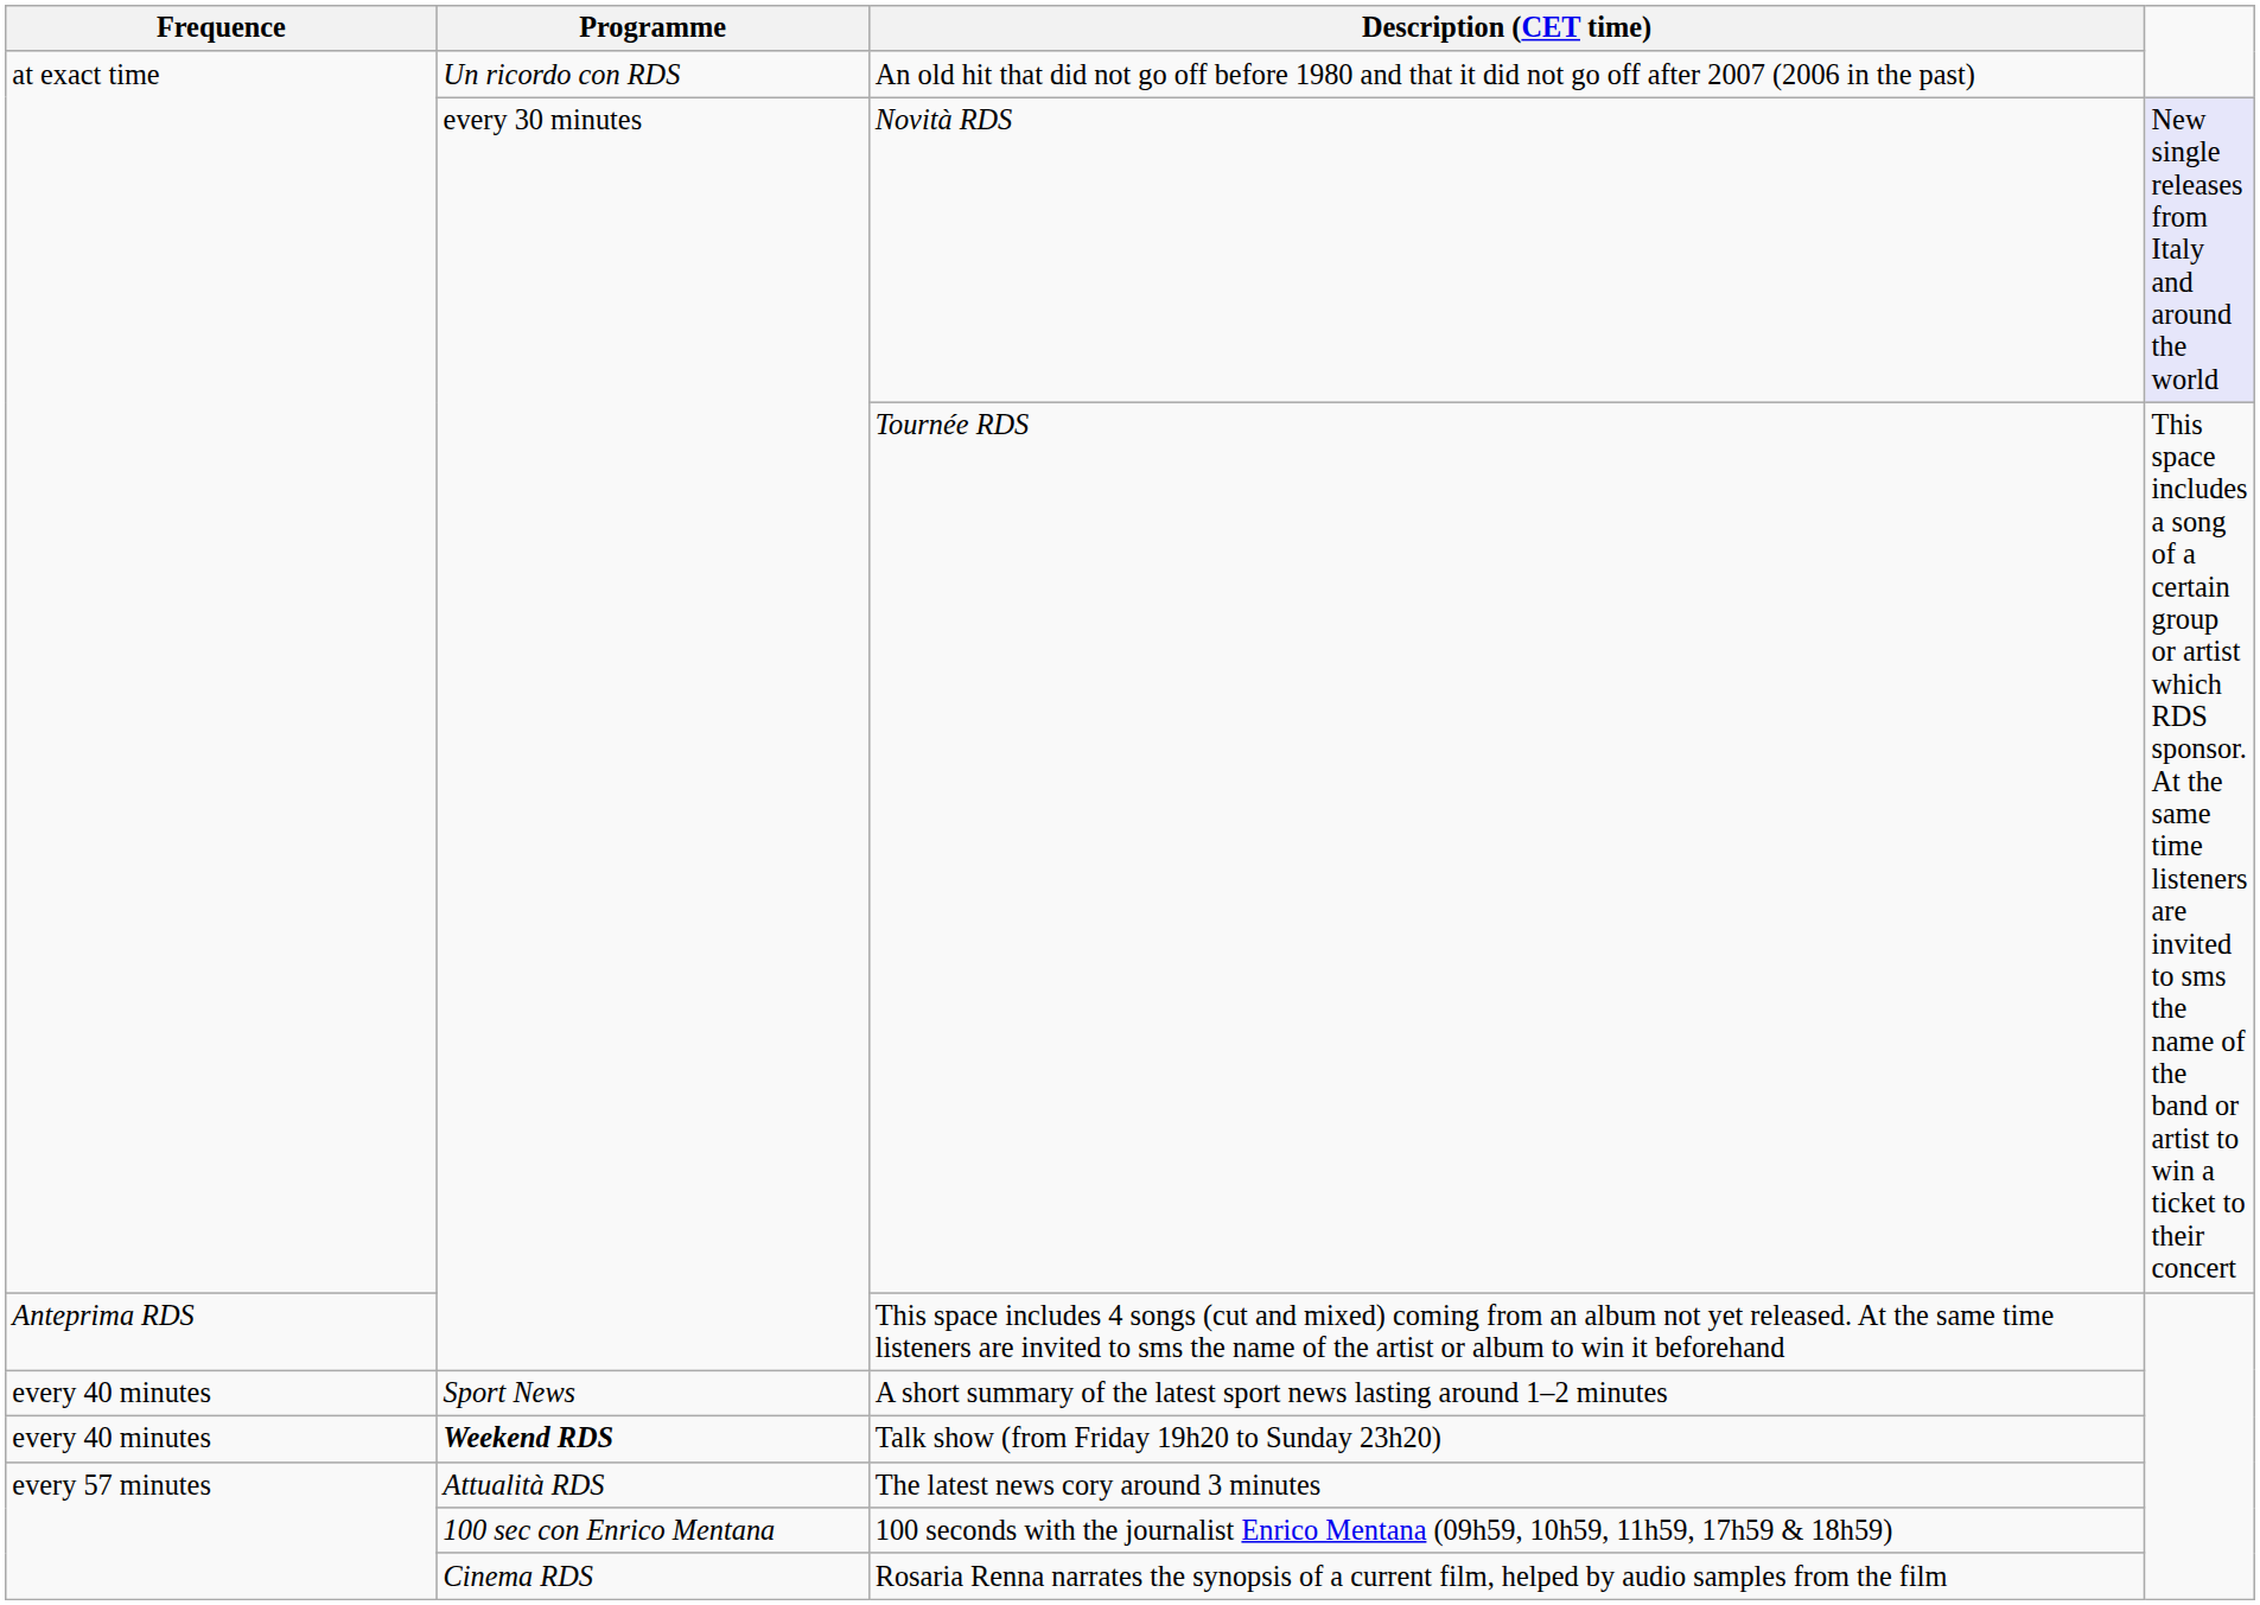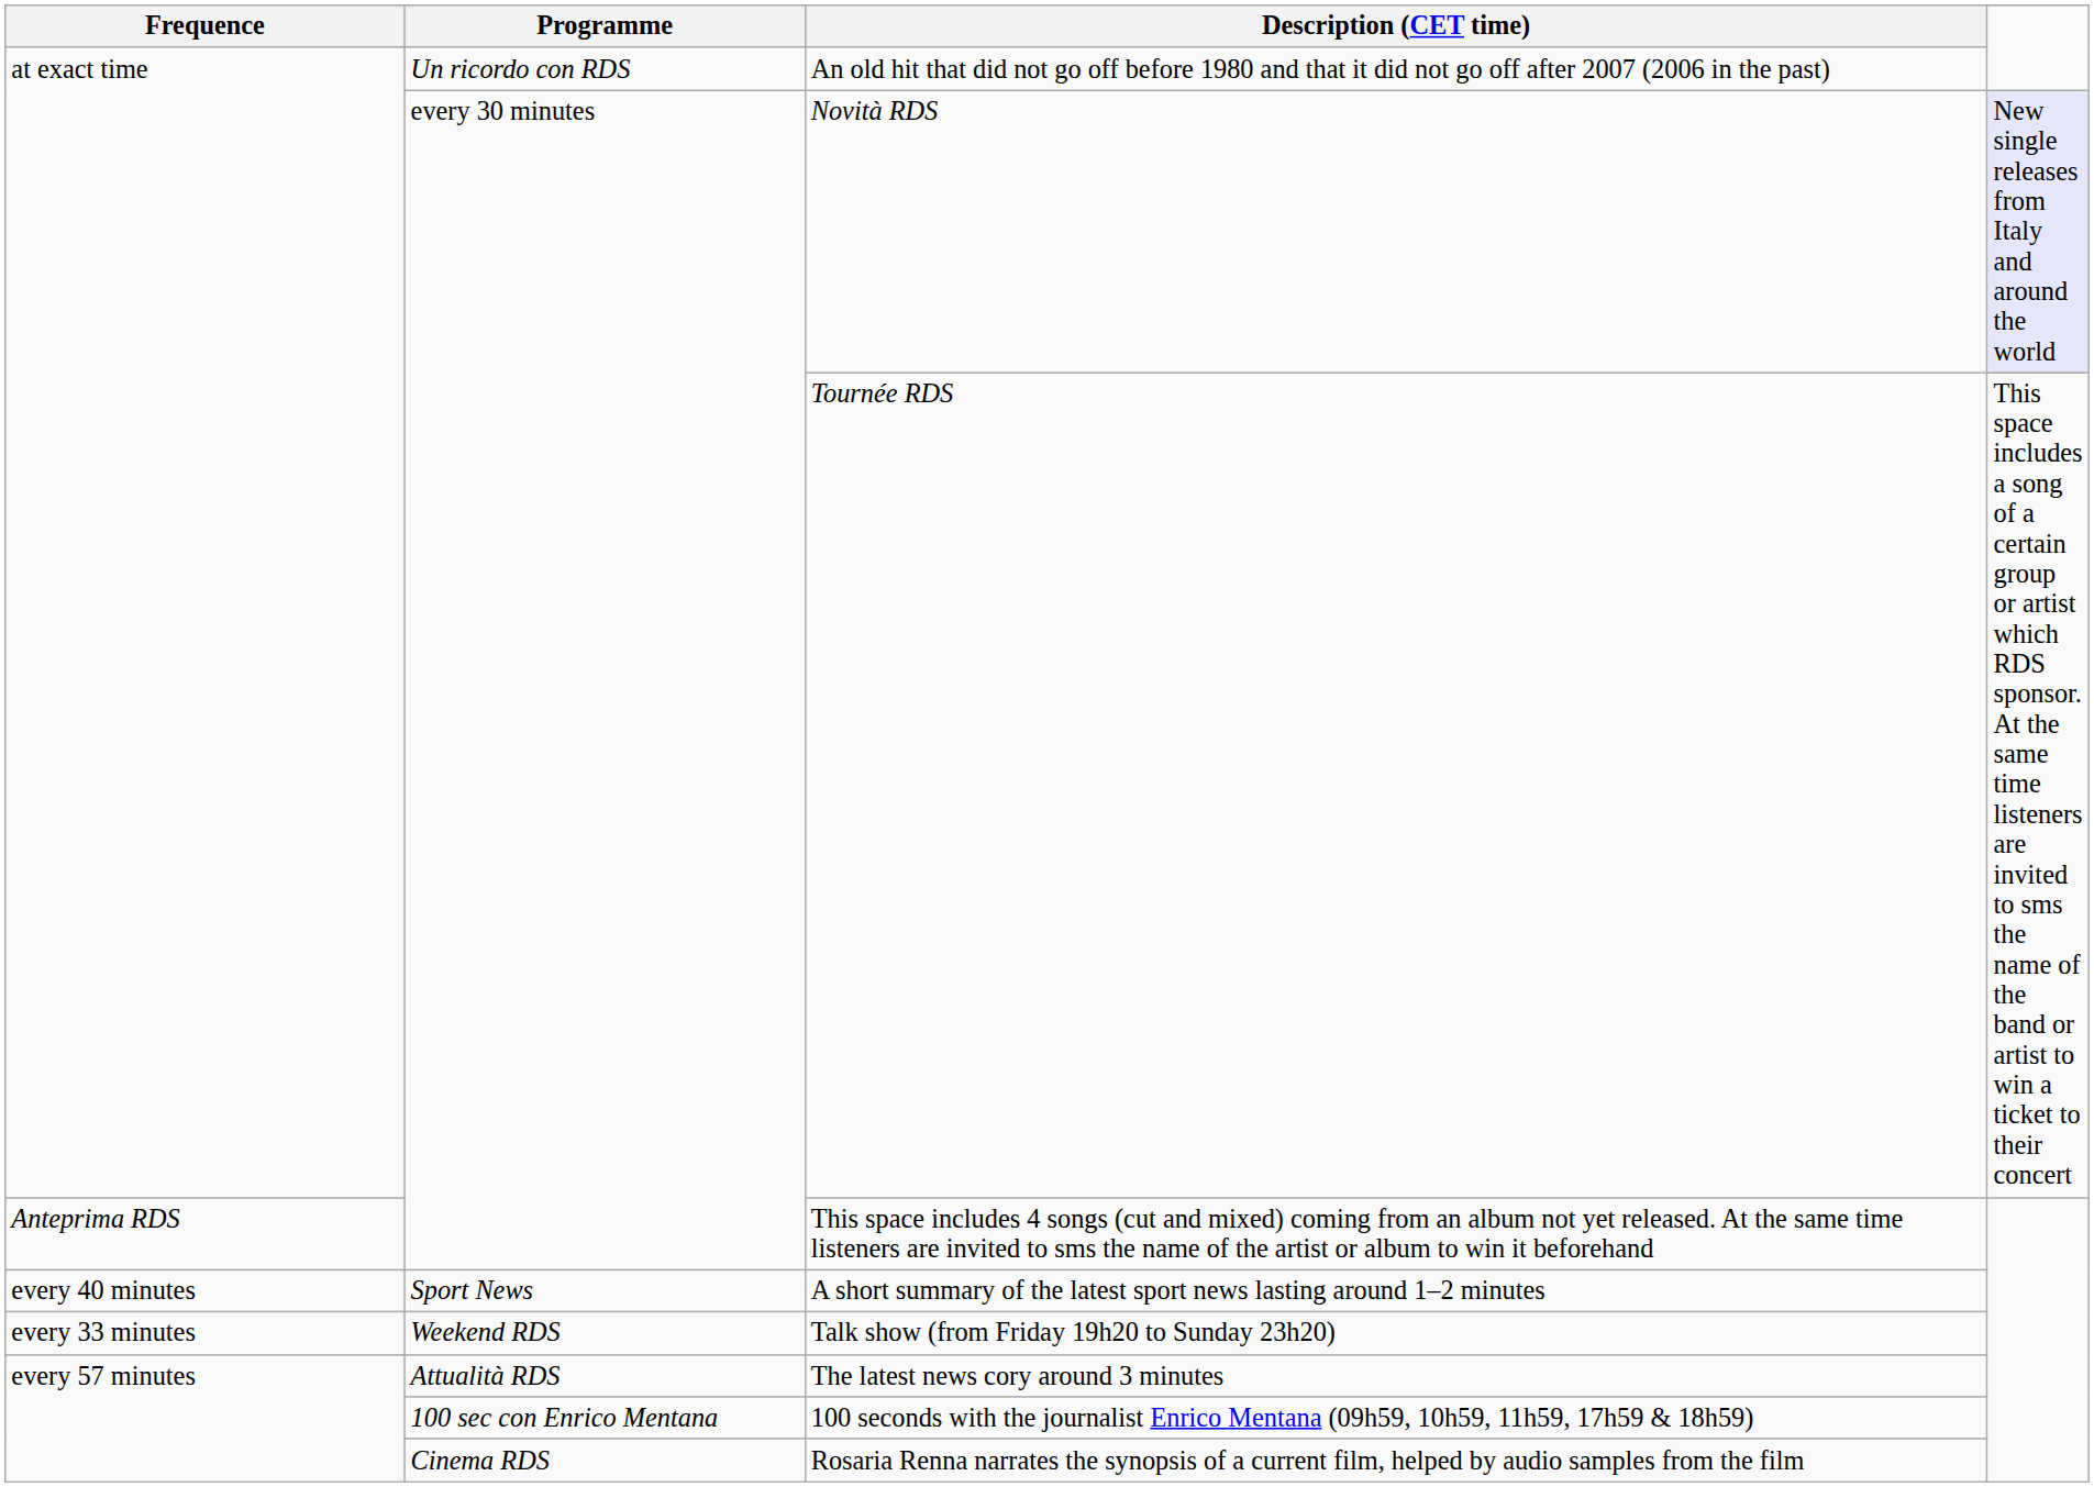Talk show (from Friday 19h20 to Sunday 23h20) | Frequence: every 40 minutes -> every 33 minutes
Talk show (from Friday 19h20 to Sunday 23h20) | Programme: bold -> normal
